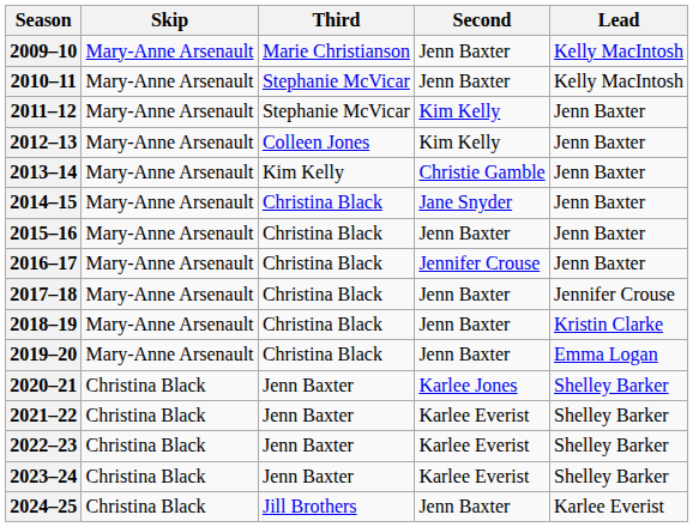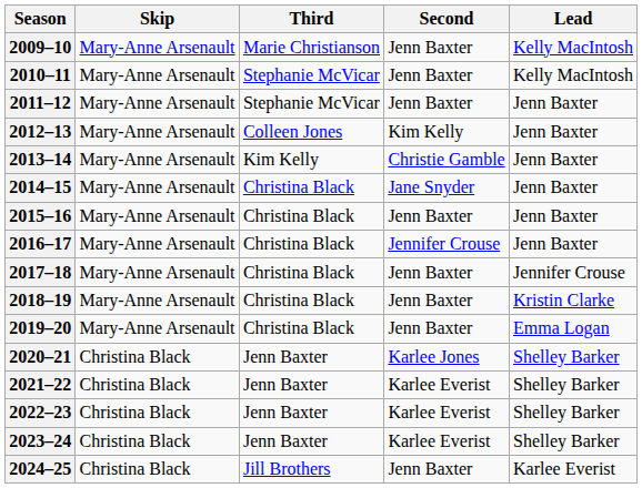2011–12 | Second: Kim Kelly -> Jenn Baxter
